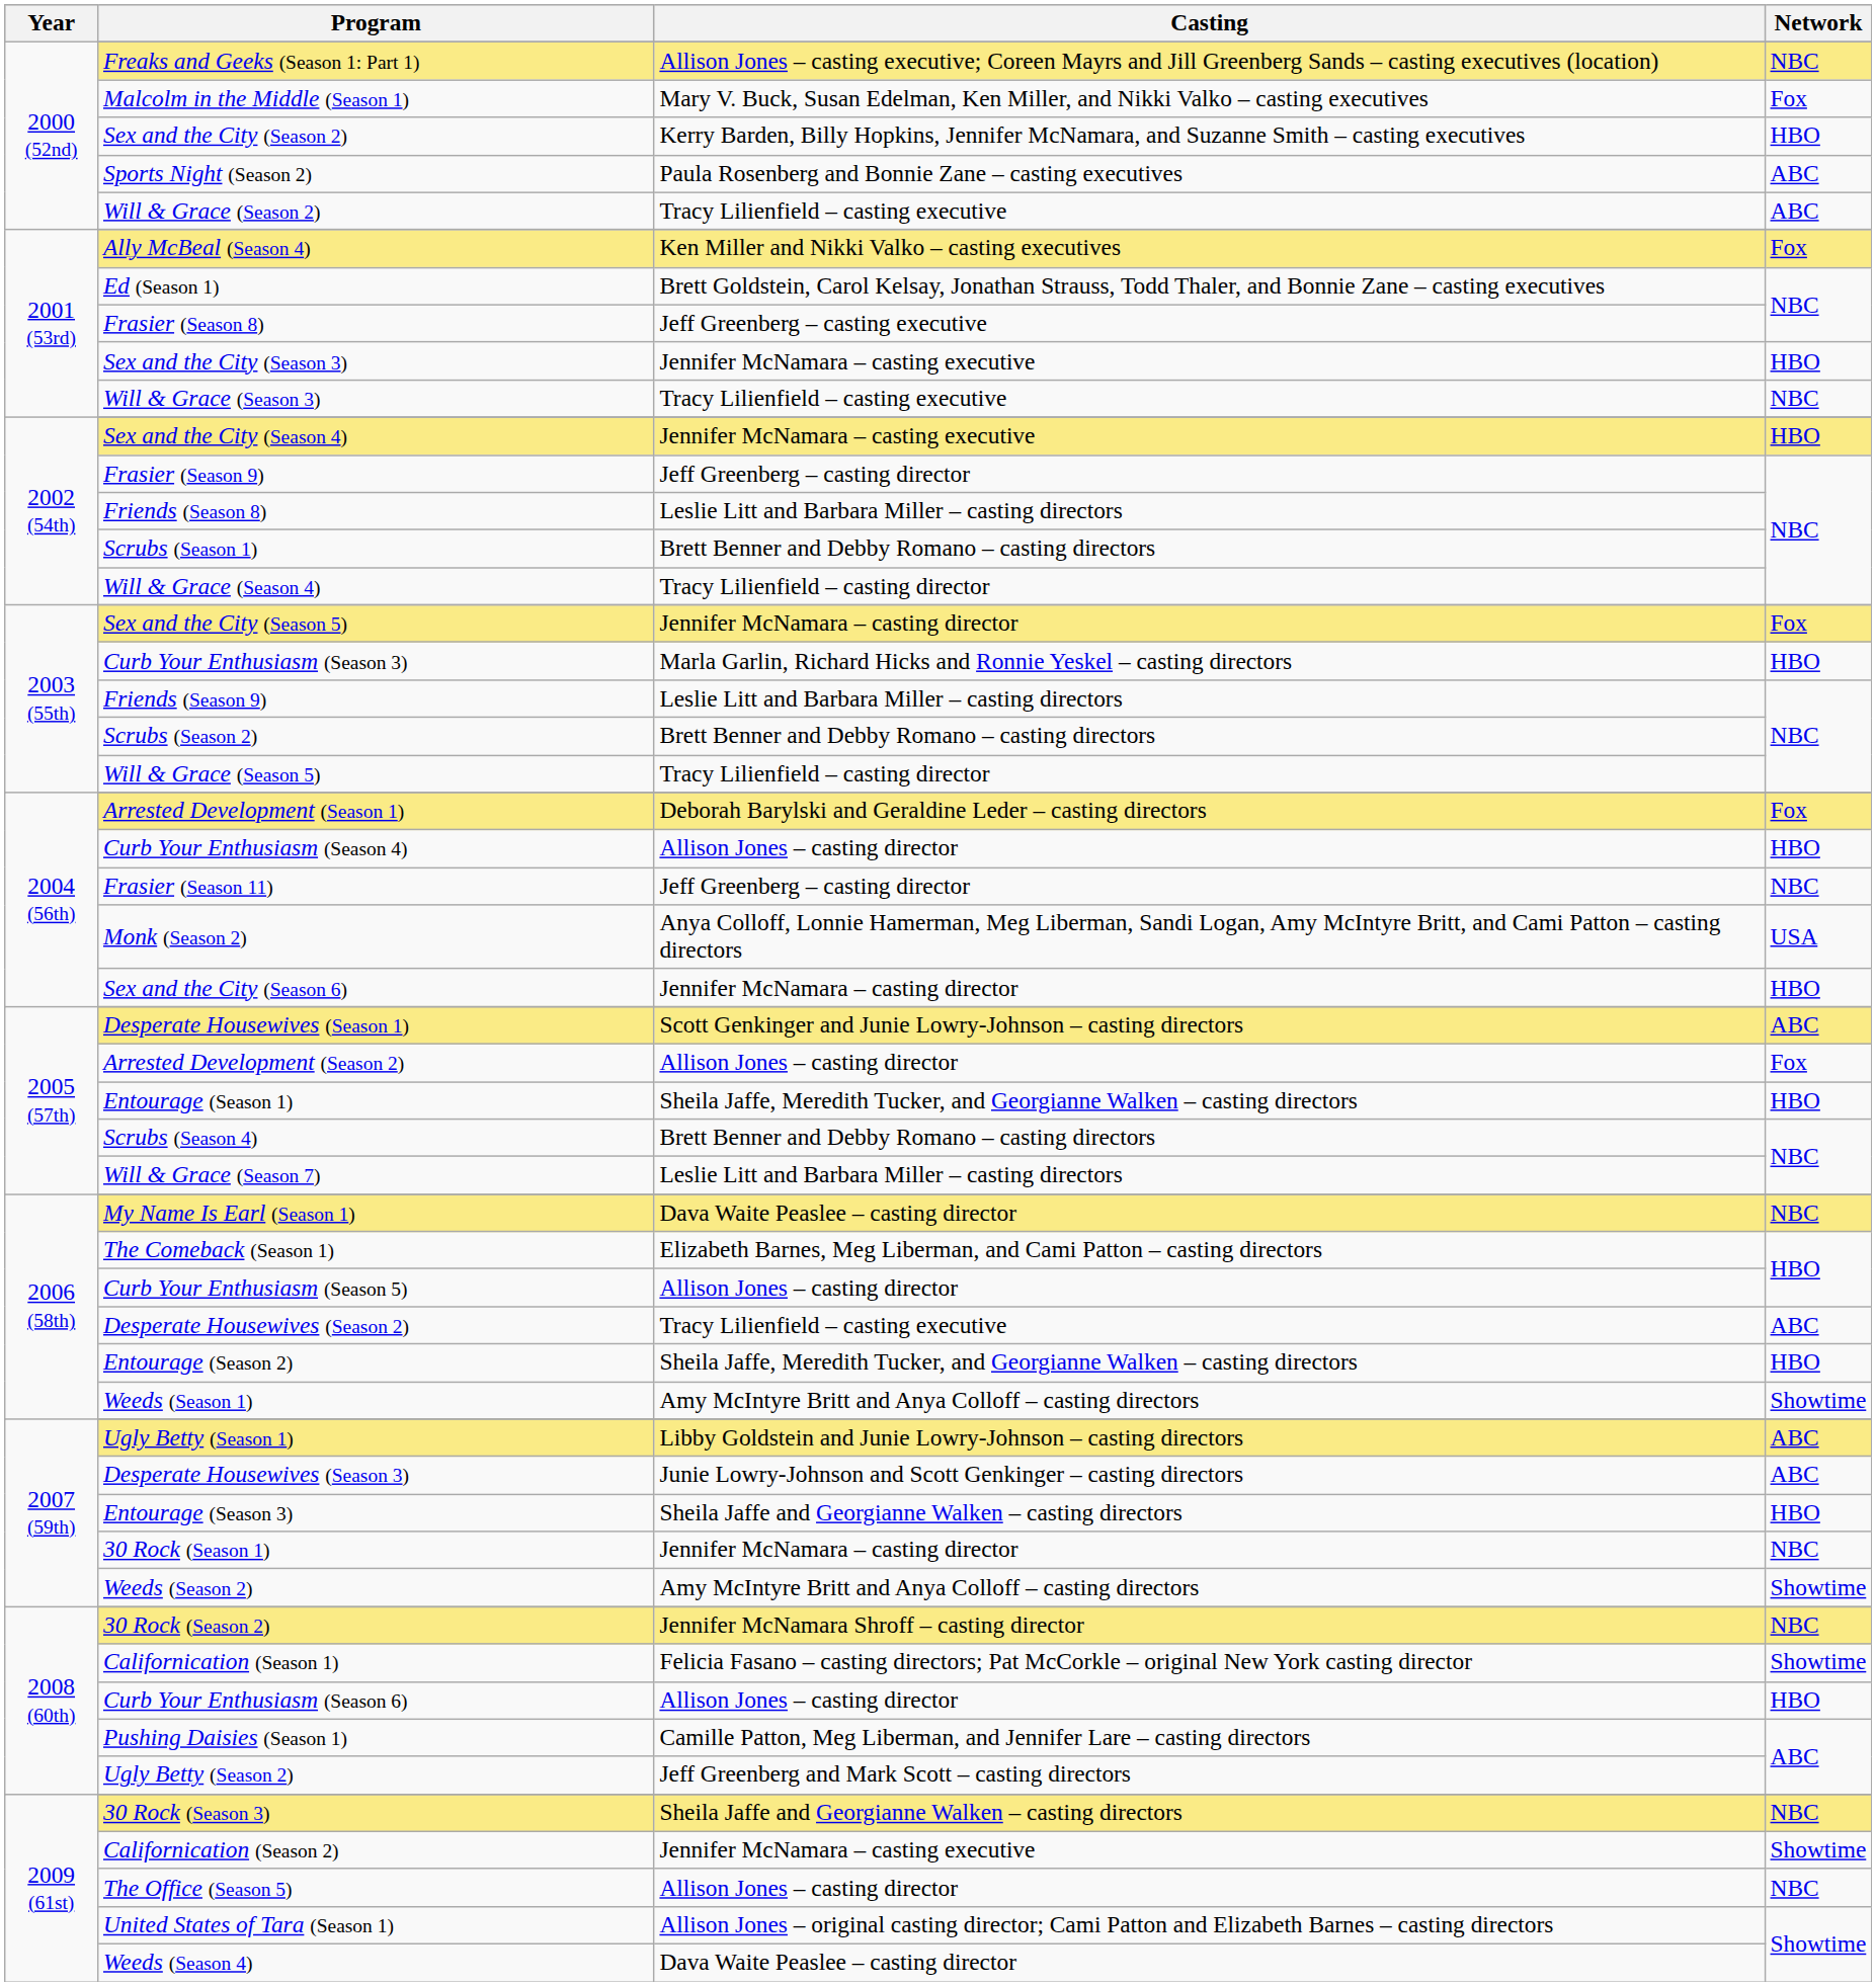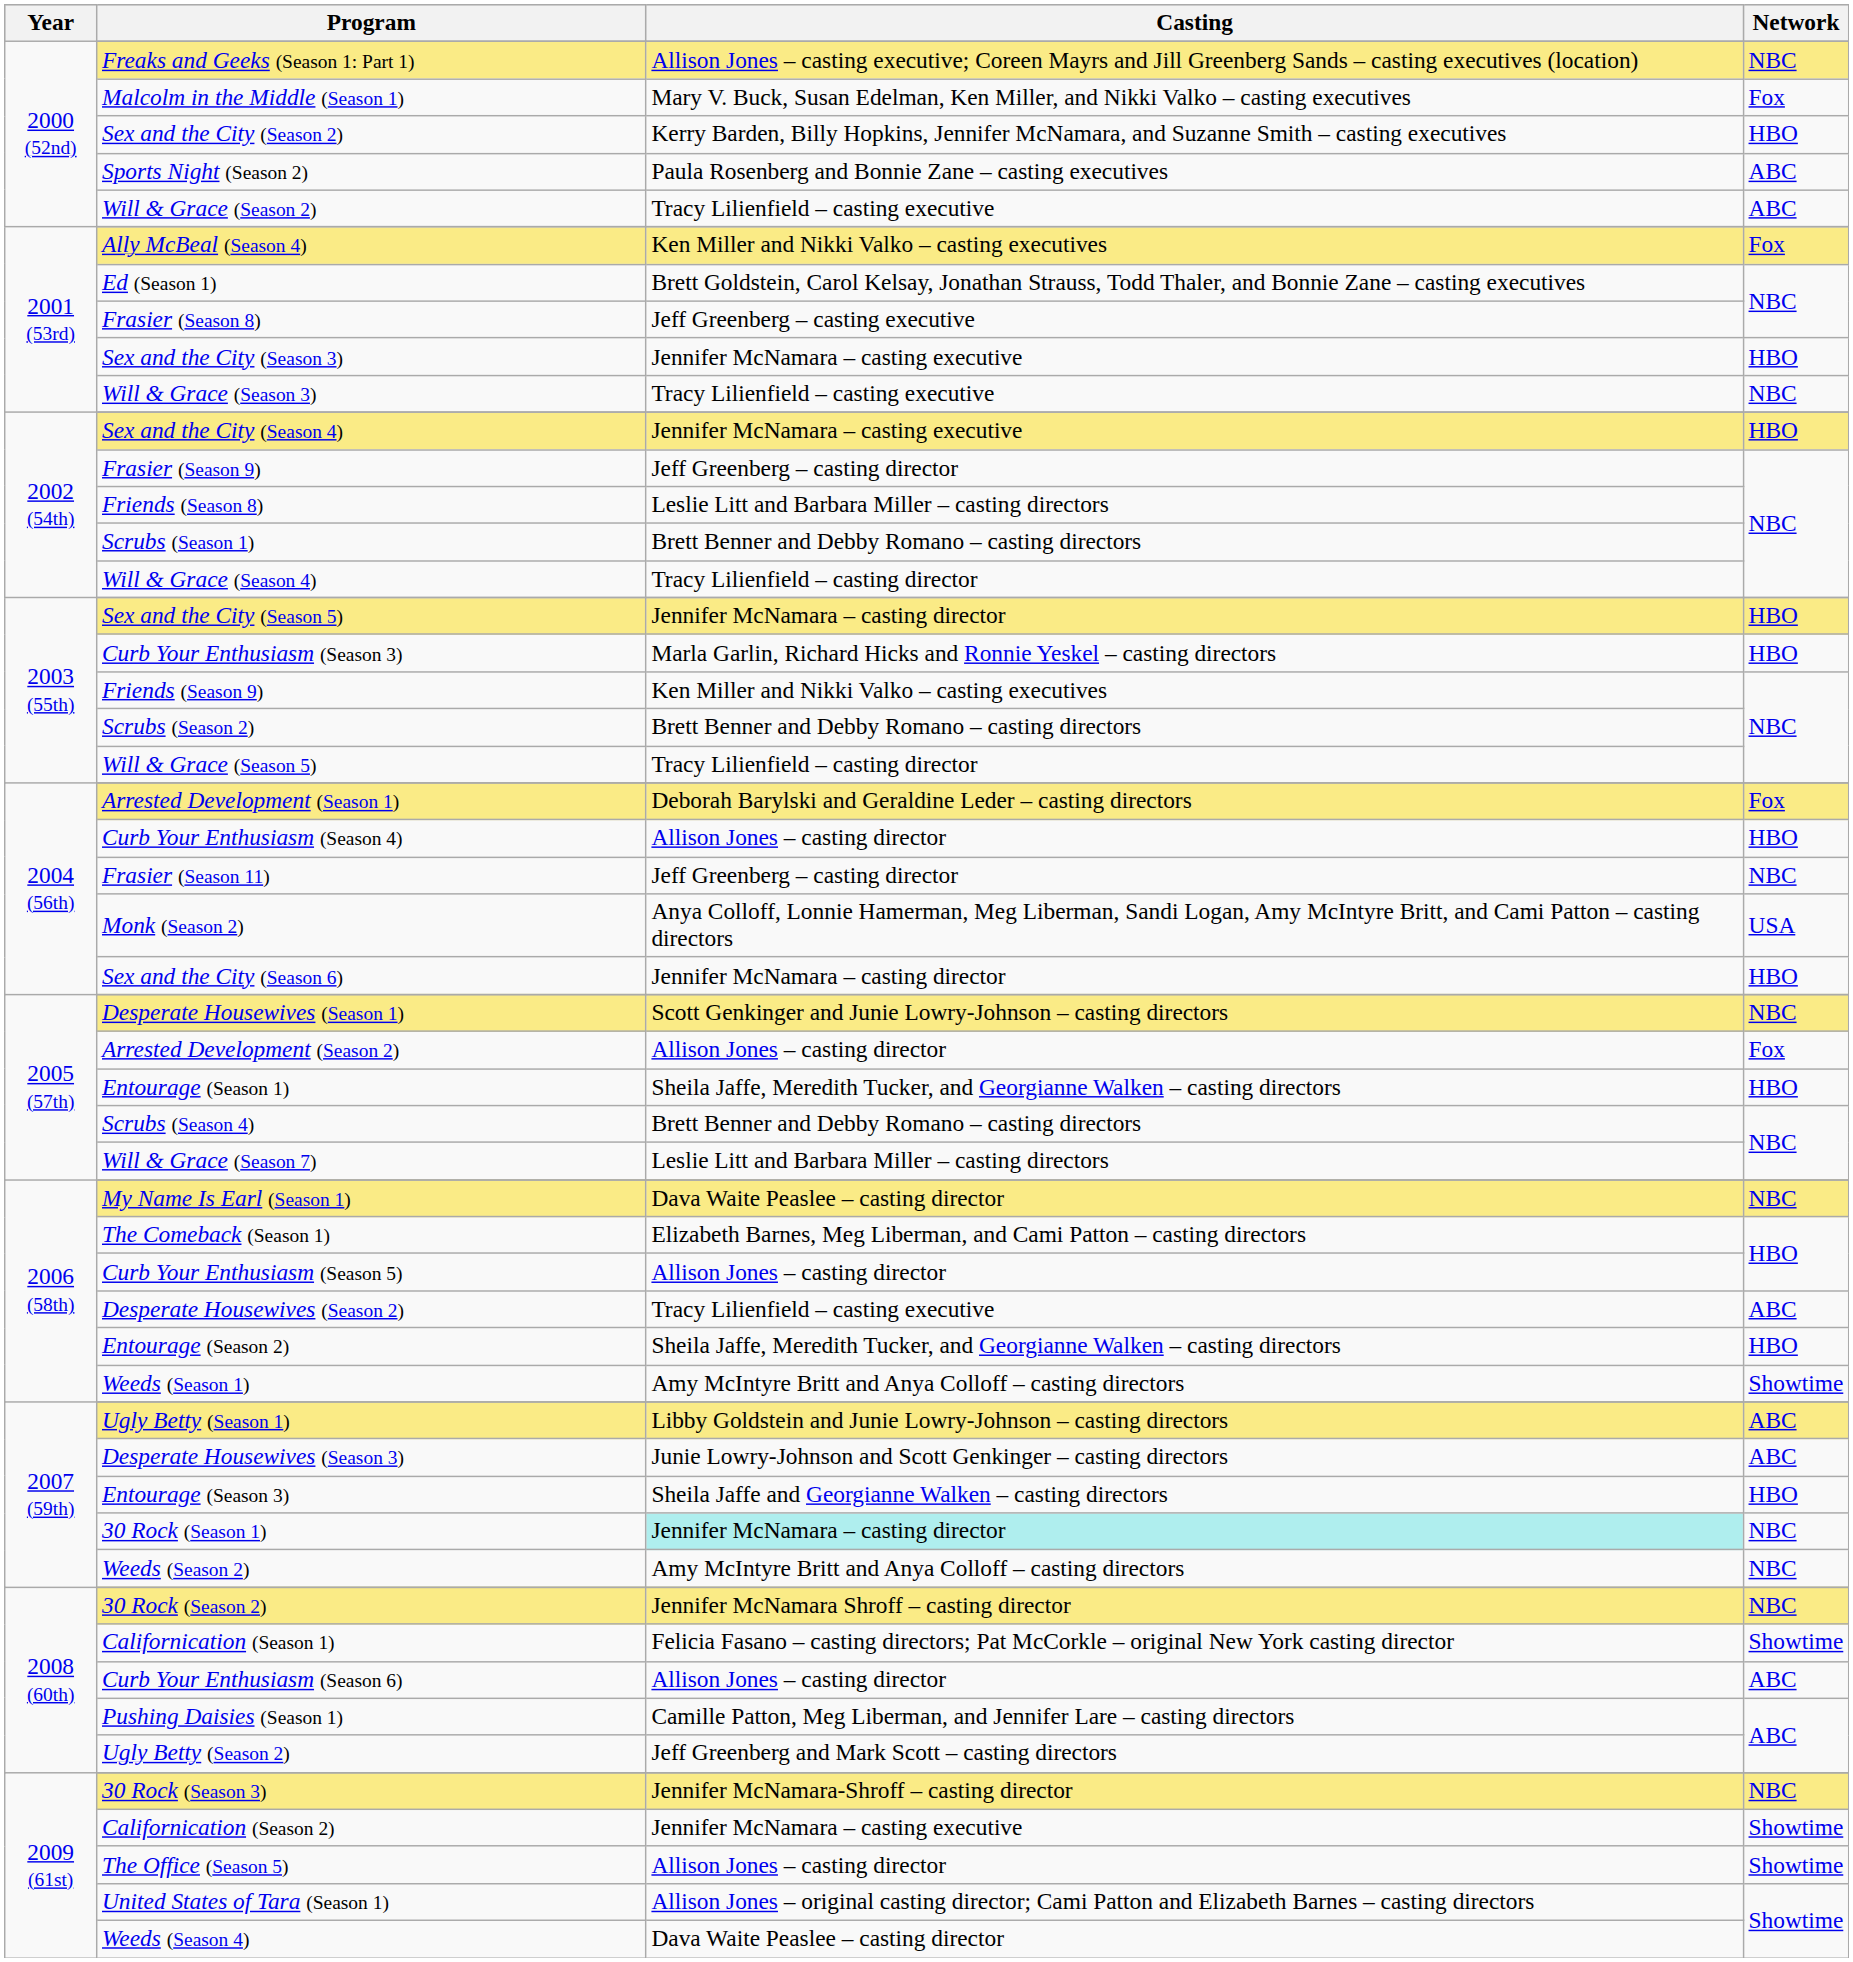Sex and the City (Season 5) | Network: Fox -> HBO
Friends (Season 9) | Casting: Leslie Litt and Barbara Miller – casting directors -> Ken Miller and Nikki Valko – casting executives
Desperate Housewives (Season 1) | Network: ABC -> NBC
30 Rock (Season 1) | Casting: no background -> paleturquoise background
Weeds (Season 2) | Network: Showtime -> NBC
Curb Your Enthusiasm (Season 6) | Network: HBO -> ABC
30 Rock (Season 3) | Casting: Sheila Jaffe and Georgianne Walken – casting directors -> Jennifer McNamara-Shroff – casting director
The Office (Season 5) | Network: NBC -> Showtime
